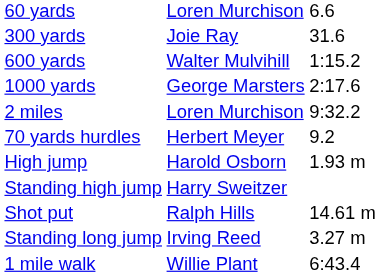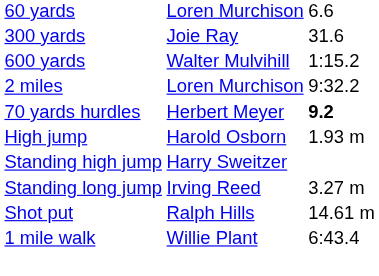- row: 1000 yards | George Marsters | 2:17.6
70 yards hurdles | column 3: normal -> bold
rows swapped: Standing long jump <-> Shot put
